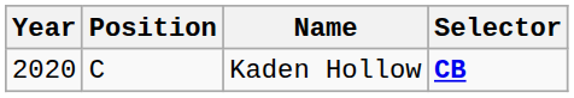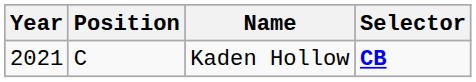Kaden Hollow | Year: 2020 -> 2021
